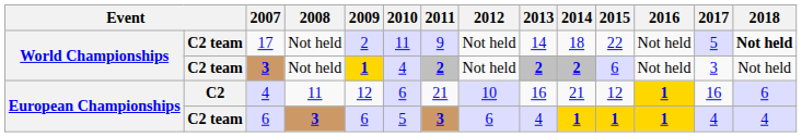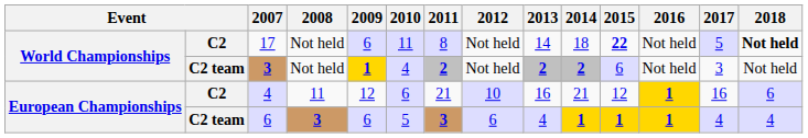17 | column 2: C2 team -> C2
17 | 2009: 2 -> 6
17 | 2011: 9 -> 8
17 | 2015: normal -> bold
